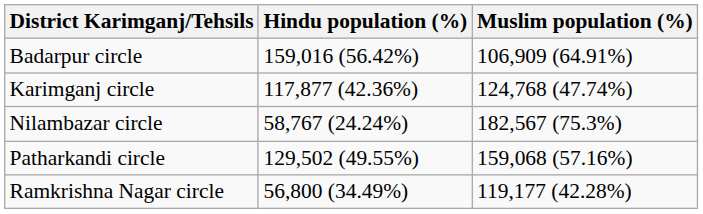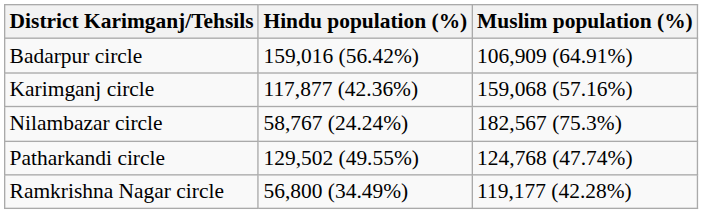Karimganj circle | Muslim population (%): 124,768 (47.74%) -> 159,068 (57.16%)
Patharkandi circle | Muslim population (%): 159,068 (57.16%) -> 124,768 (47.74%)
